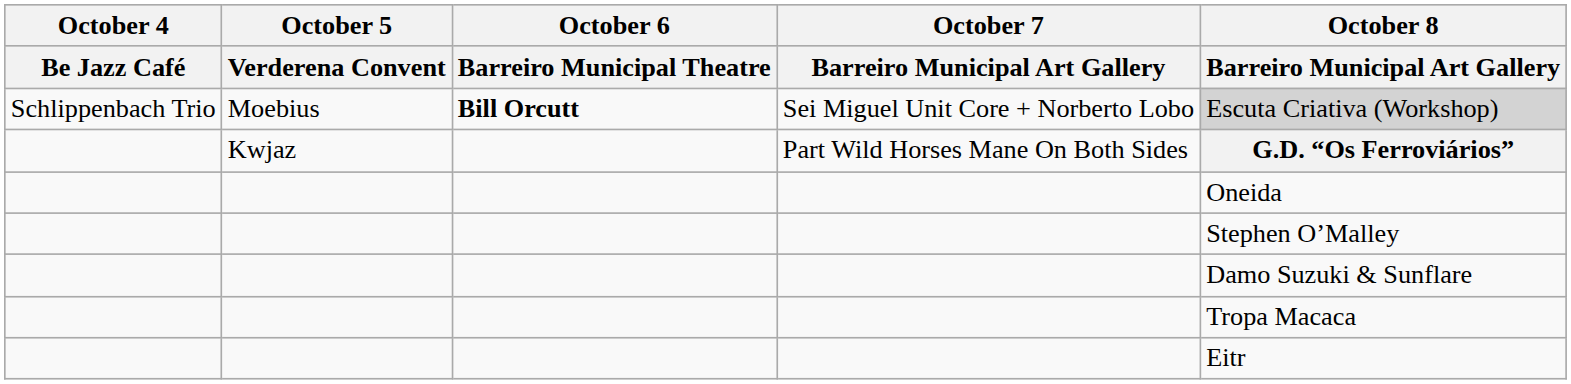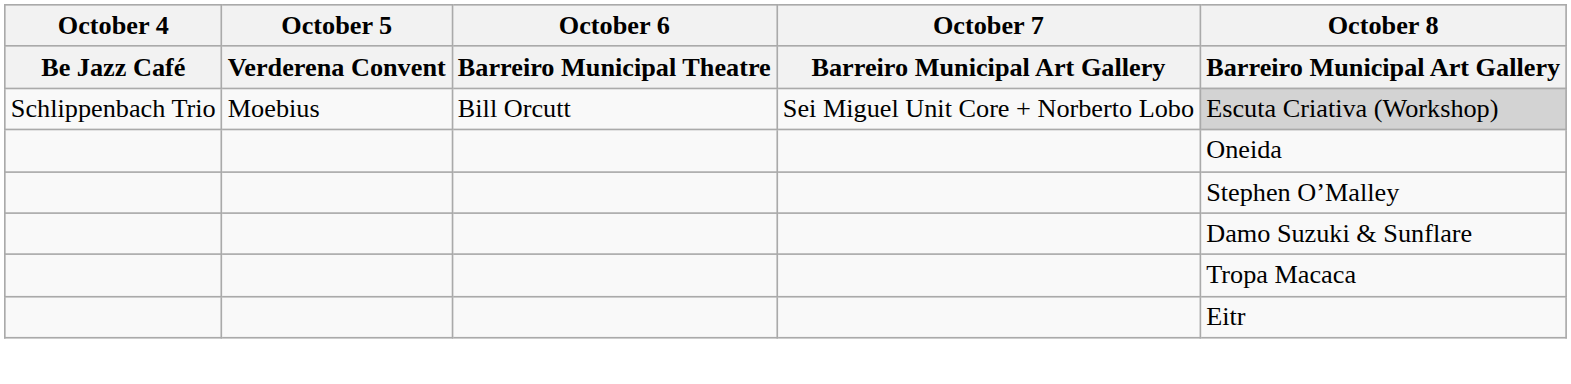Moebius | October 6 / Barreiro Municipal Theatre: bold -> normal
- row: Kwjaz | Part Wild Horses Mane On Both Sides | G.D. “Os Ferroviários”
